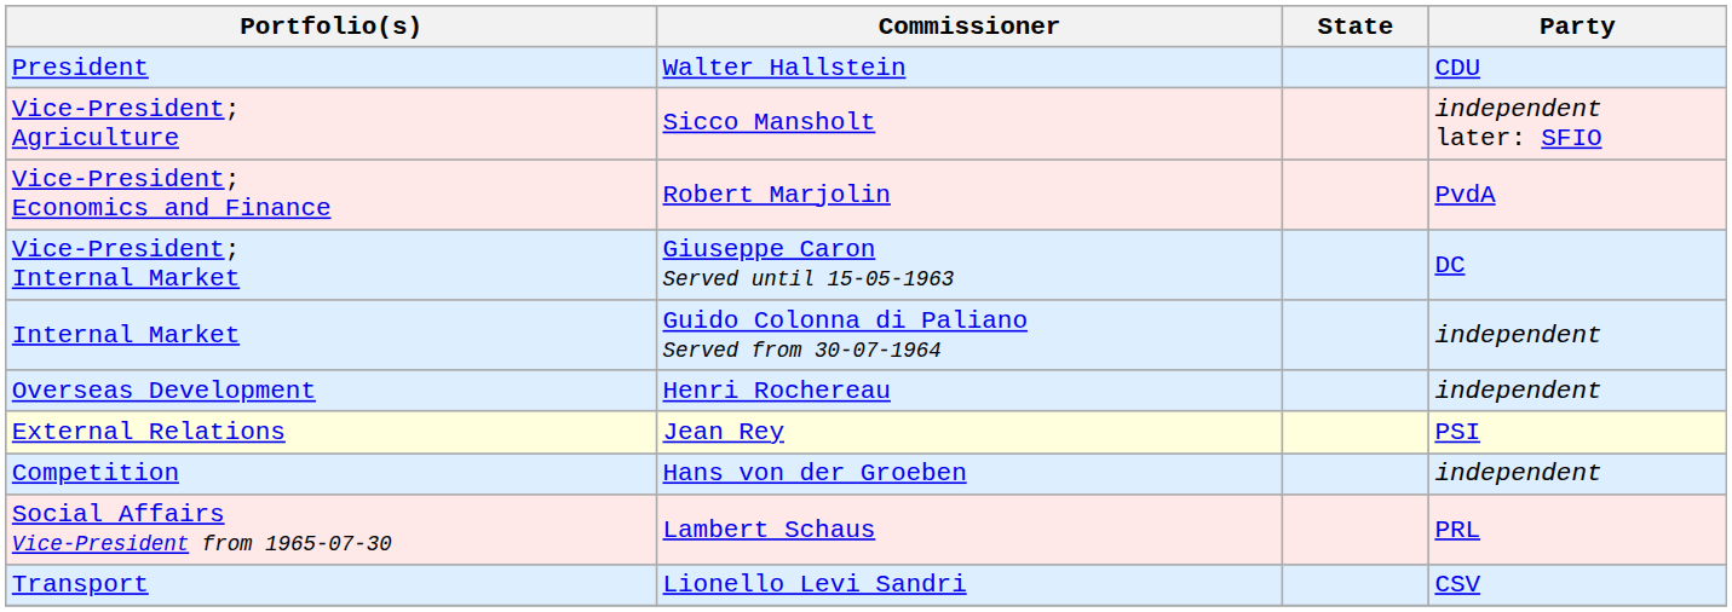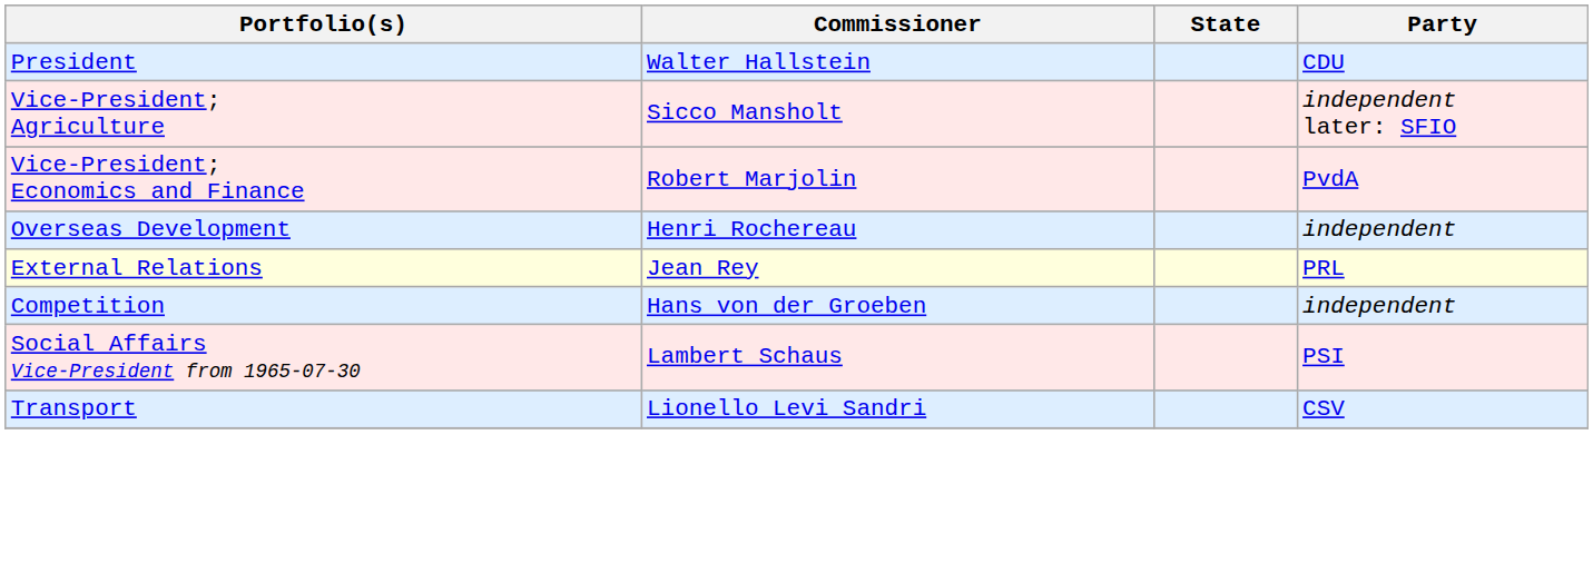- row: Vice-President; Internal Market | Giuseppe Caron Served until 15-05-1963 | DC
- row: Internal Market | Guido Colonna di Paliano Served from 30-07-1964 | independent
External Relations | Party: PSI -> PRL
Social Affairs Vice-President from 1965-07-30 | Party: PRL -> PSI
